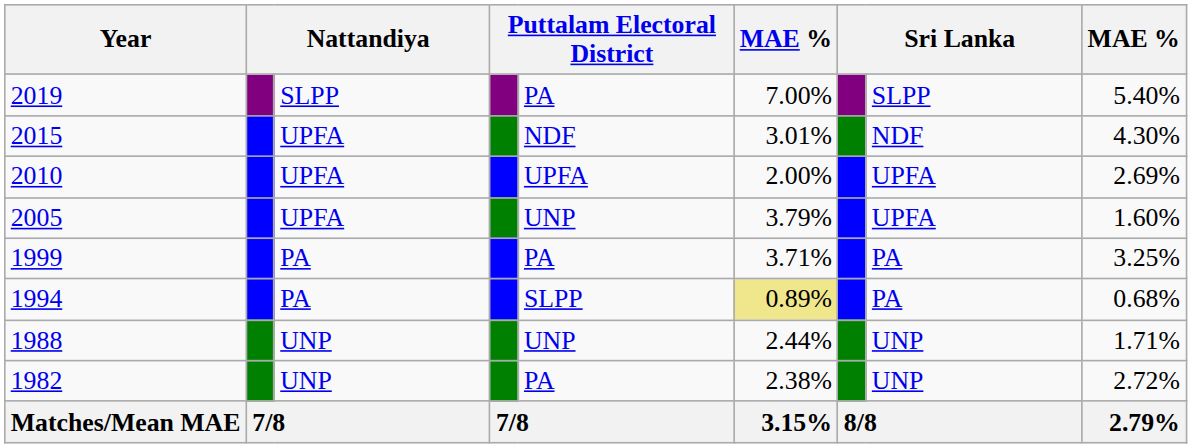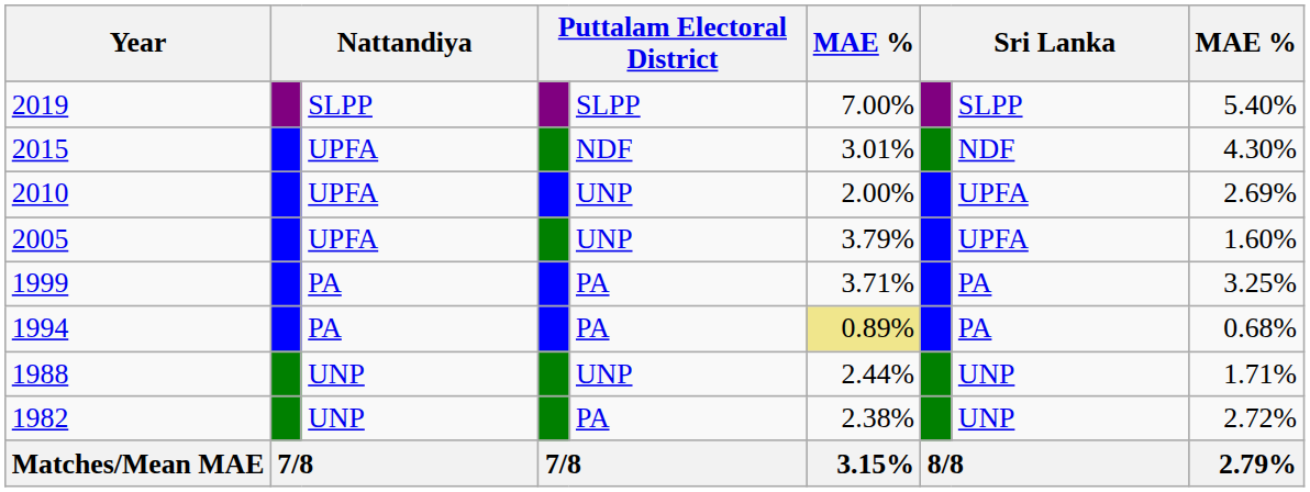2019 | column 5: PA -> SLPP
2010 | column 5: UPFA -> UNP
1994 | column 5: SLPP -> PA
